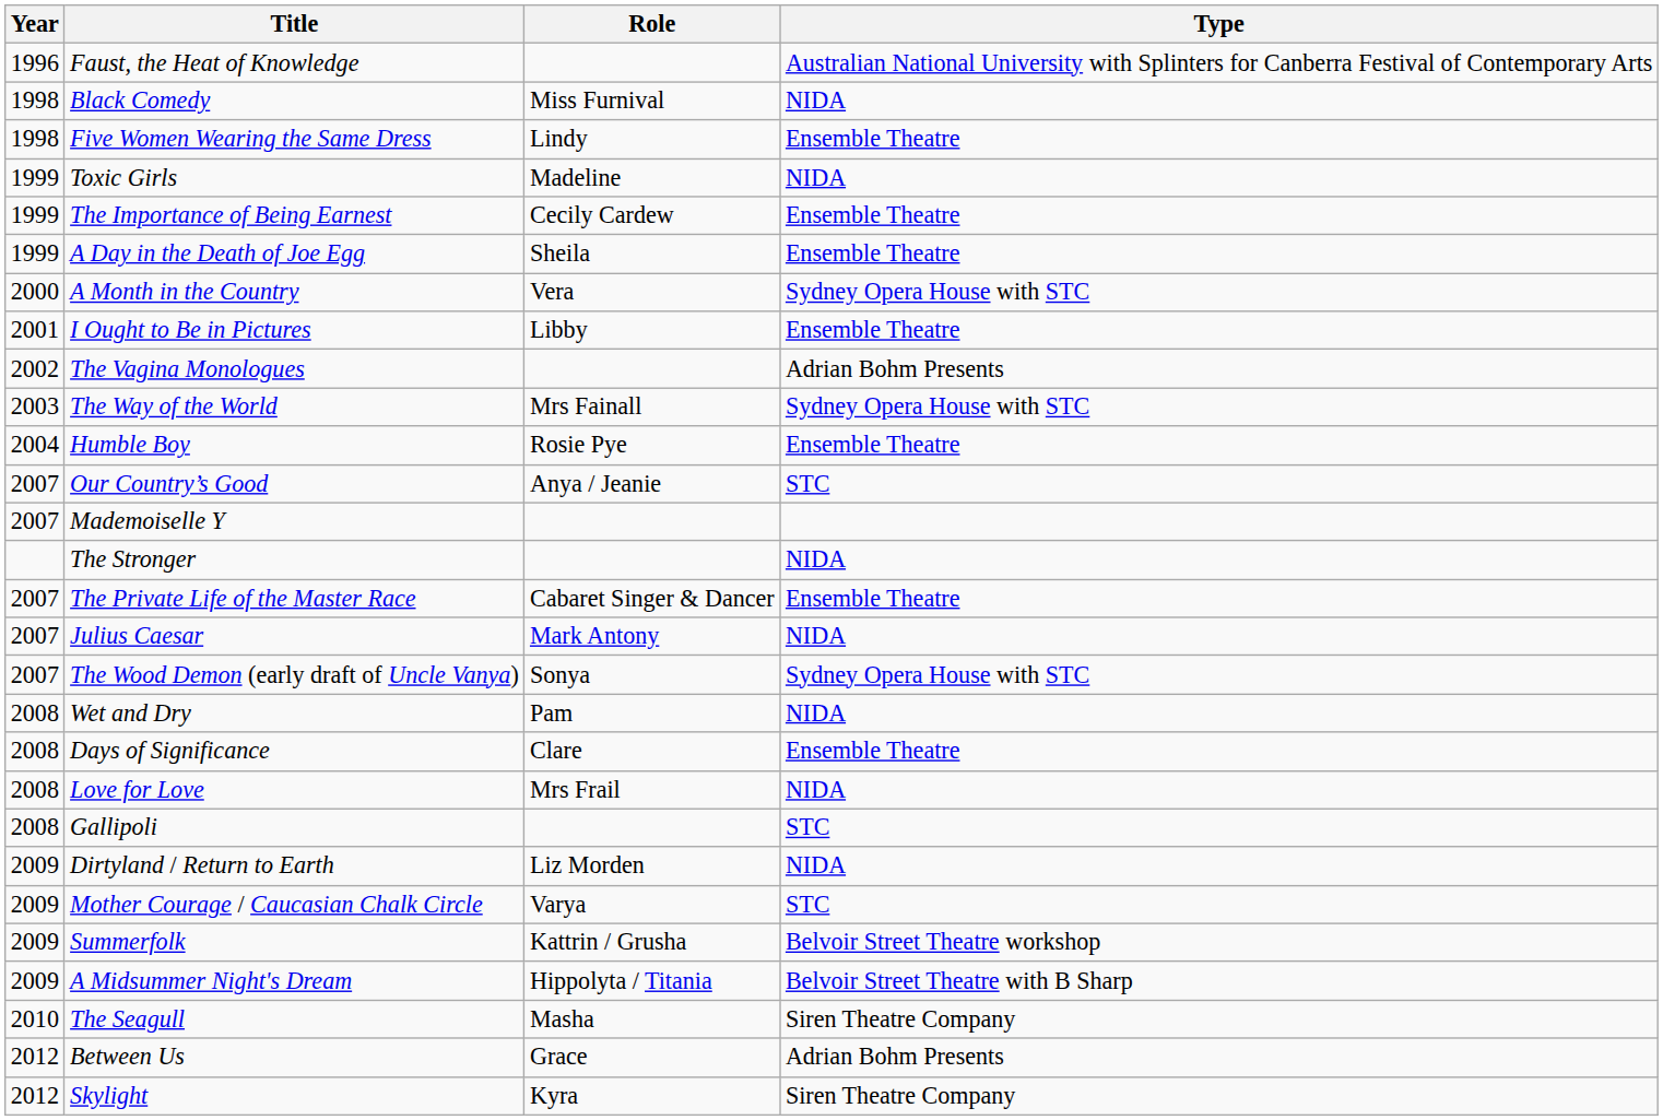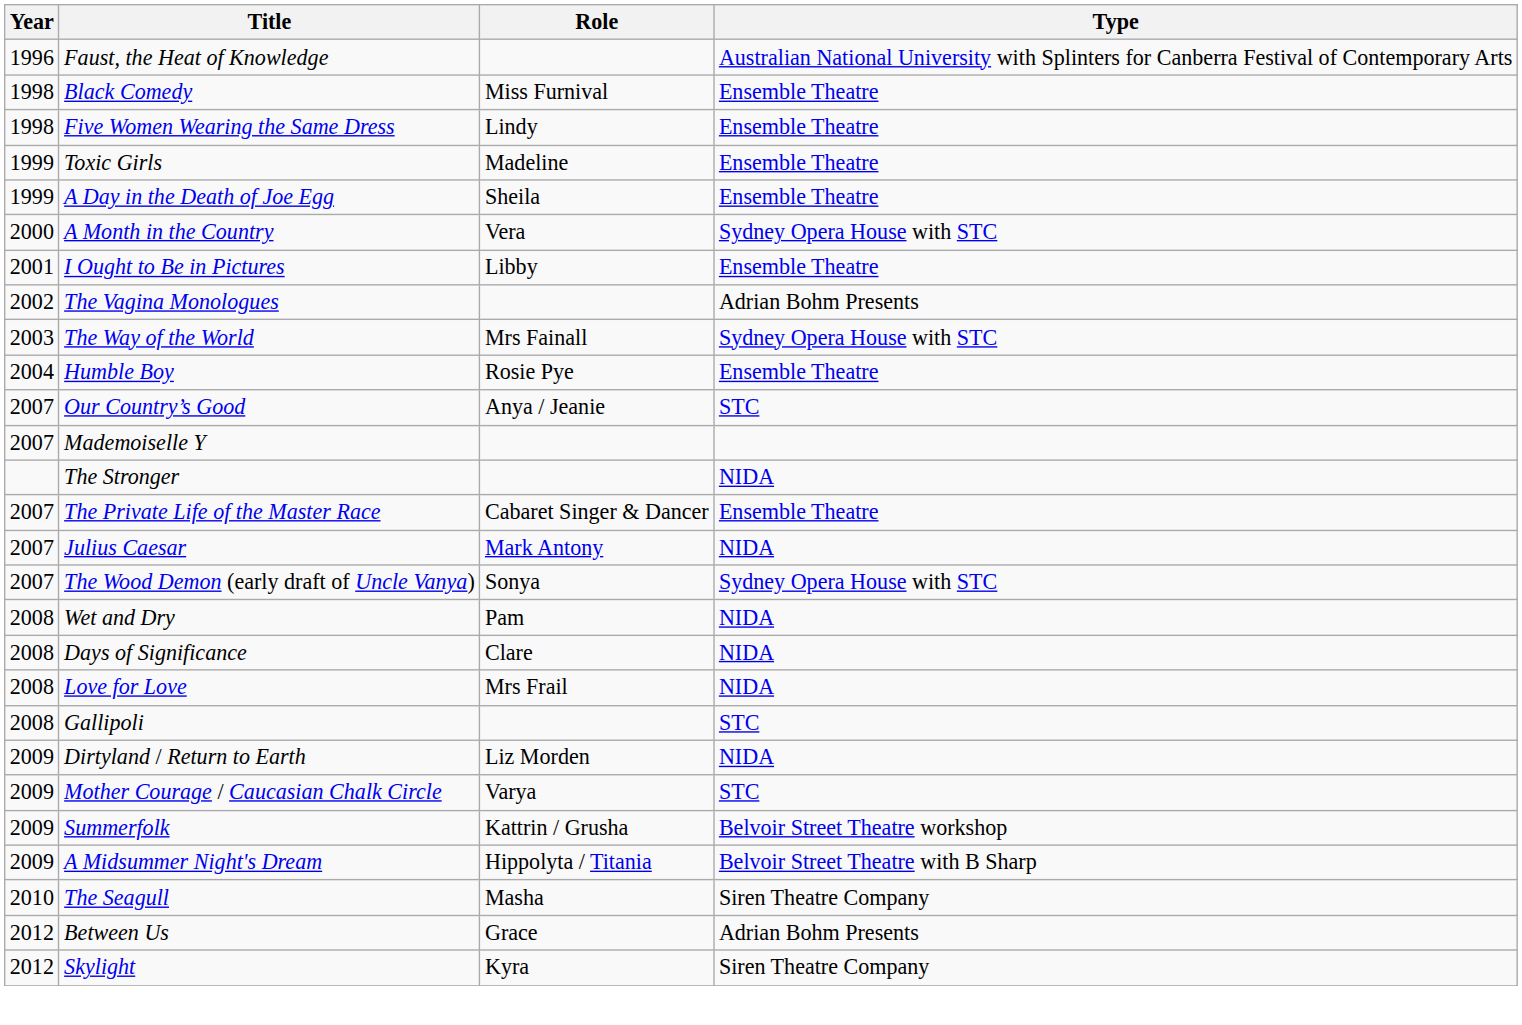Black Comedy | Type: NIDA -> Ensemble Theatre
Toxic Girls | Type: NIDA -> Ensemble Theatre
- row: 1999 | The Importance of Being Earnest | Cecily Cardew | Ensemble Theatre
Days of Significance | Type: Ensemble Theatre -> NIDA
